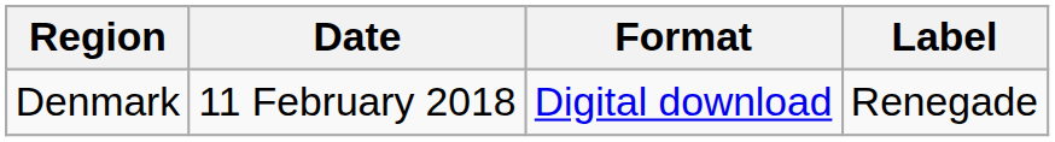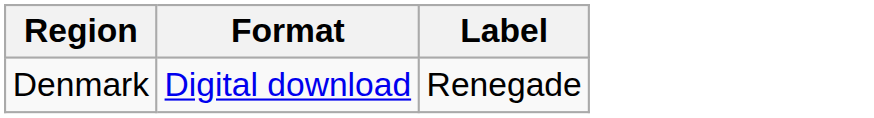- column: Date | 11 February 2018
